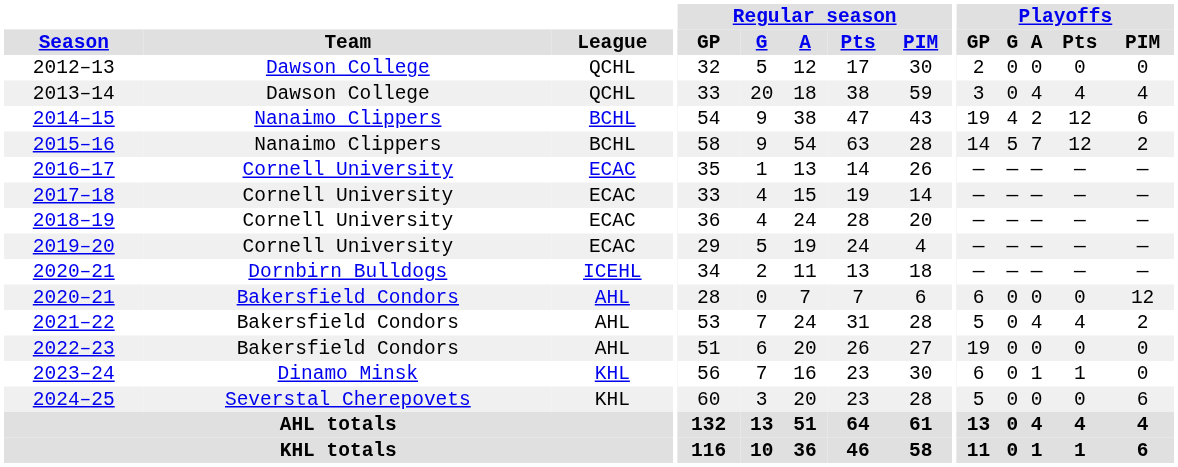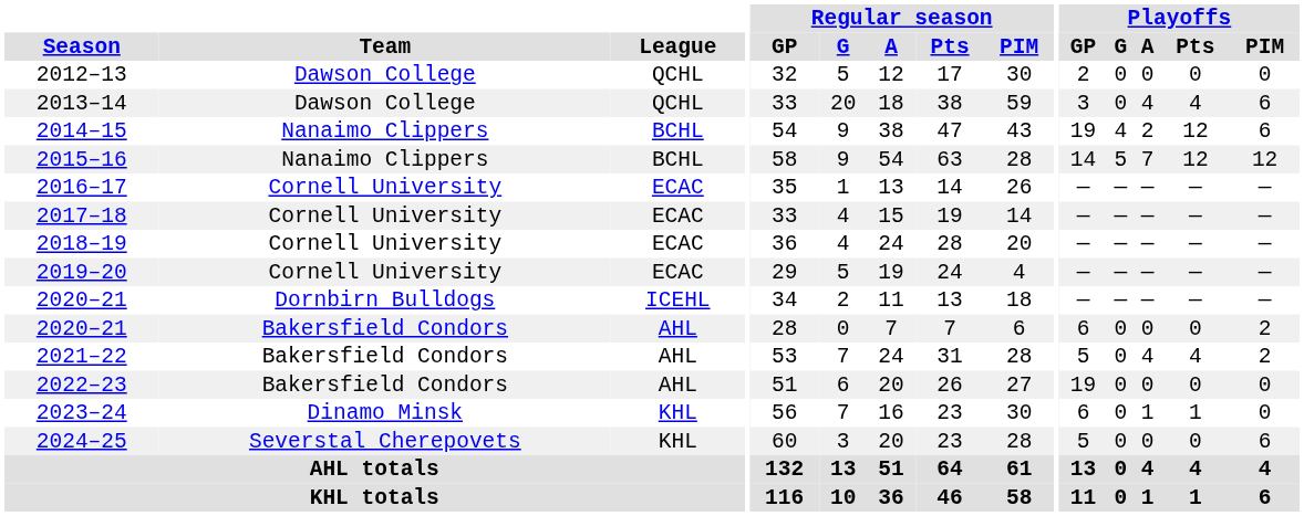2013–14 | Playoffs / PIM: 4 -> 6
2015–16 | Playoffs / PIM: 2 -> 12
2020–21 / Bakersfield Condors | Playoffs / PIM: 12 -> 2
